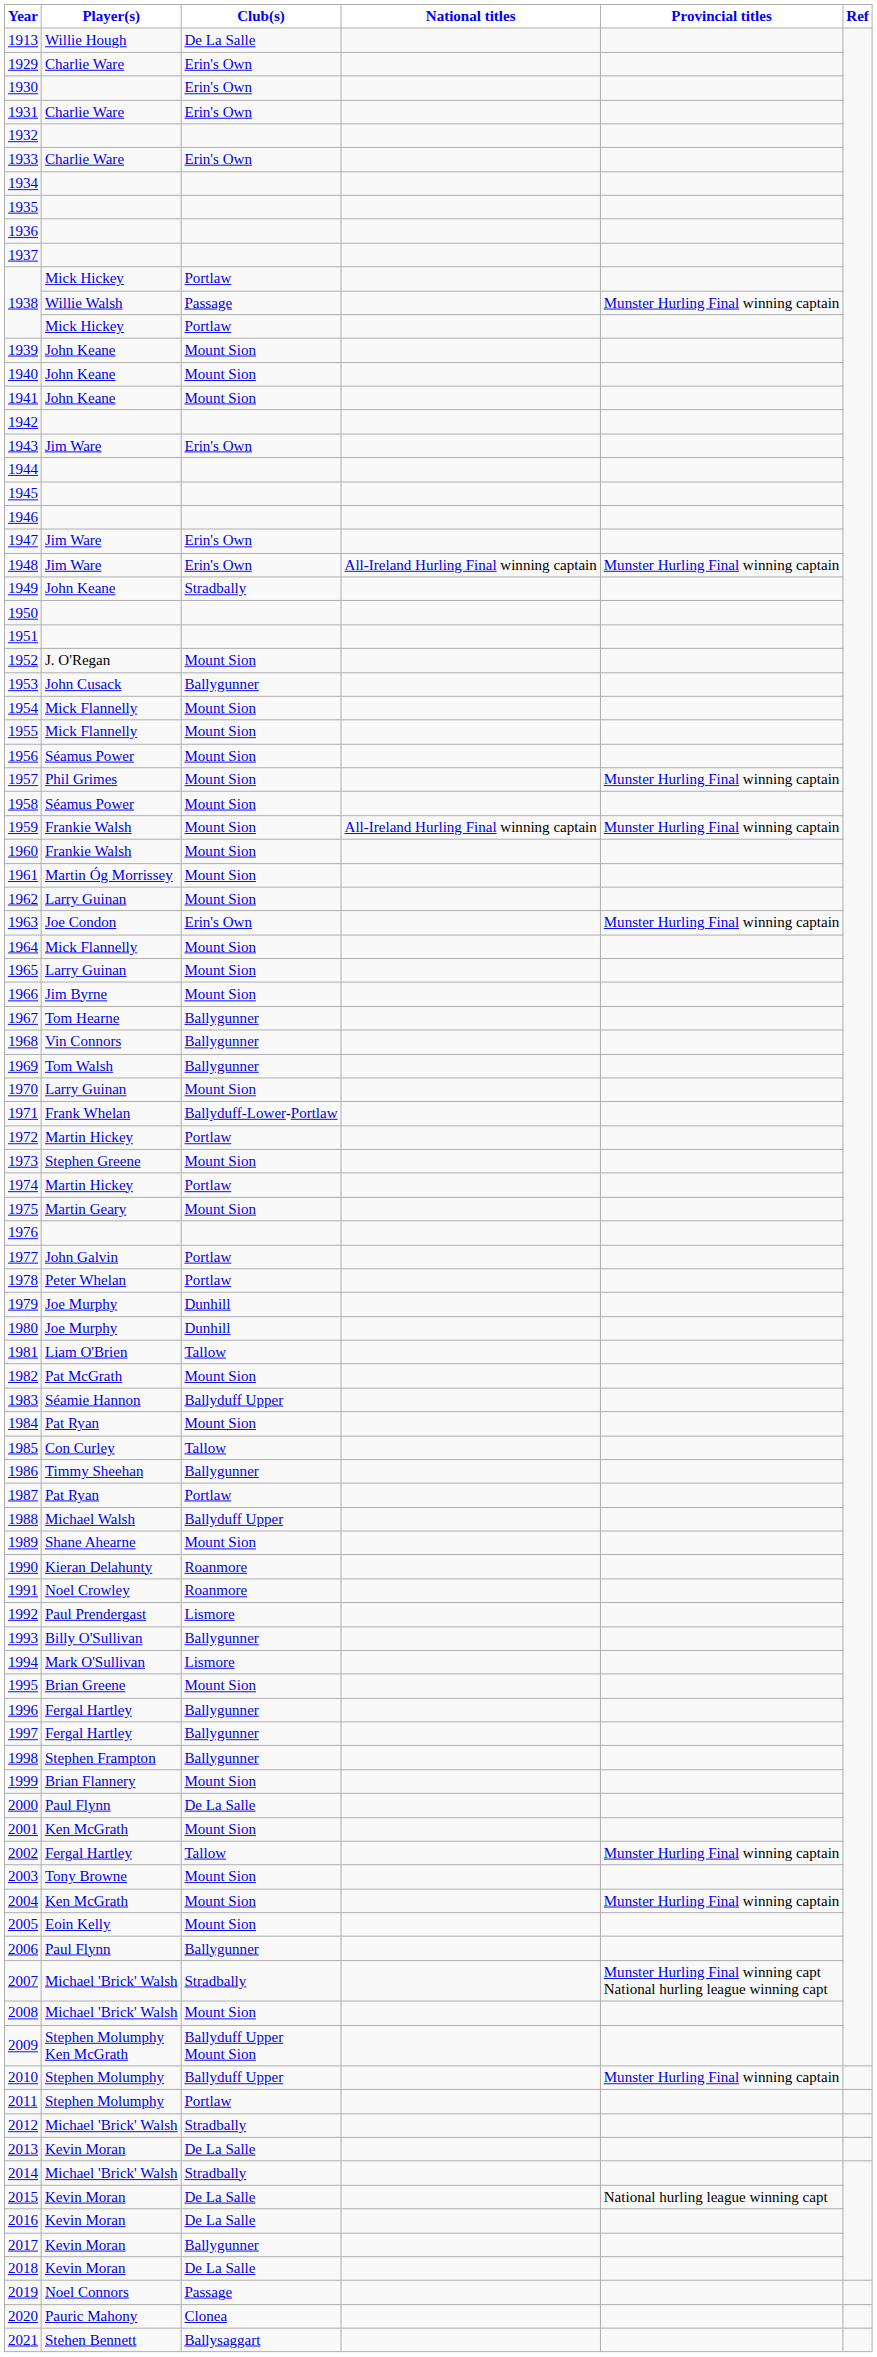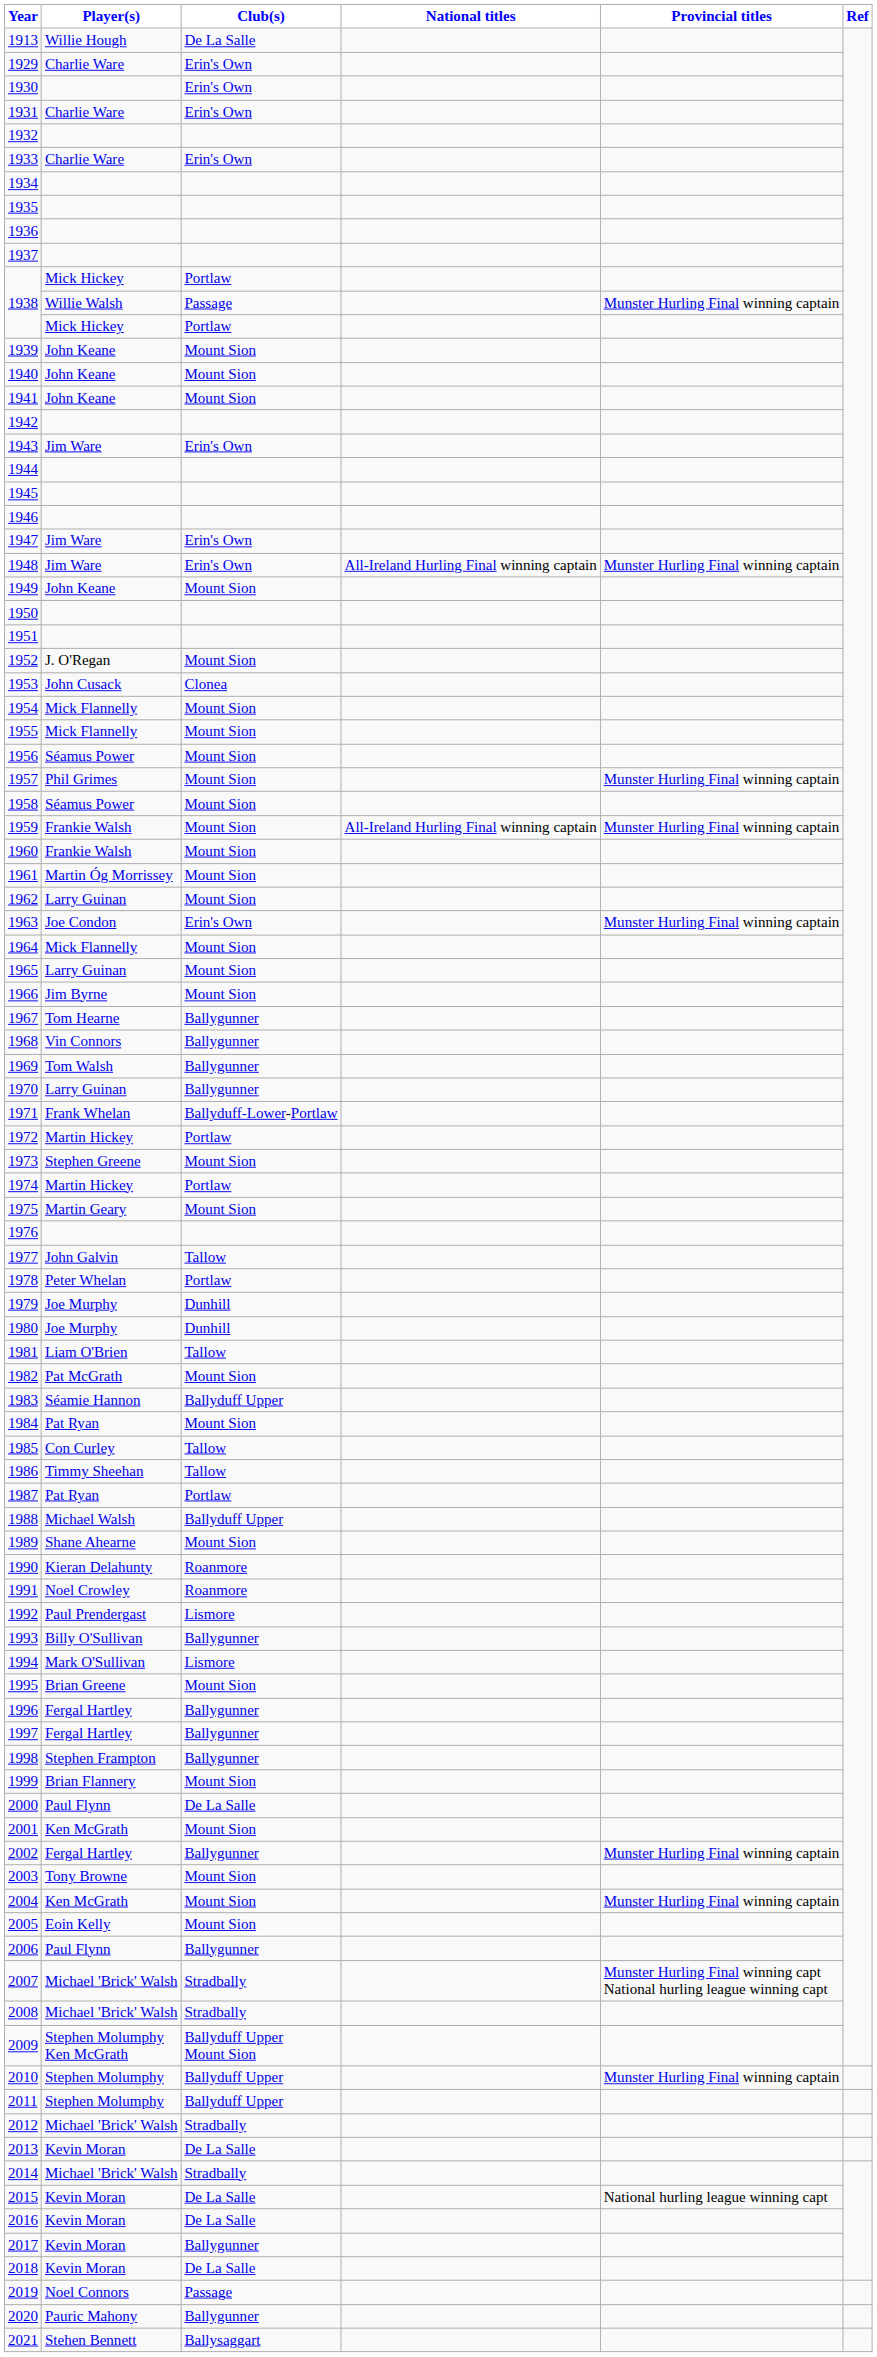1949 | Club(s): Stradbally -> Mount Sion
1953 | Club(s): Ballygunner -> Clonea
1970 | Club(s): Mount Sion -> Ballygunner
1977 | Club(s): Portlaw -> Tallow
1986 | Club(s): Ballygunner -> Tallow
2002 | Club(s): Tallow -> Ballygunner
2008 | Club(s): Mount Sion -> Stradbally
2011 | Club(s): Portlaw -> Ballyduff Upper
2020 | Club(s): Clonea -> Ballygunner
